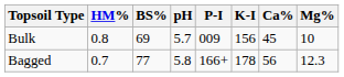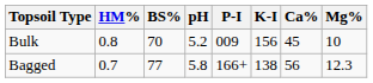Bulk | BS%: 69 -> 70
Bulk | pH: 5.7 -> 5.2
Bagged | K-I: 178 -> 138
